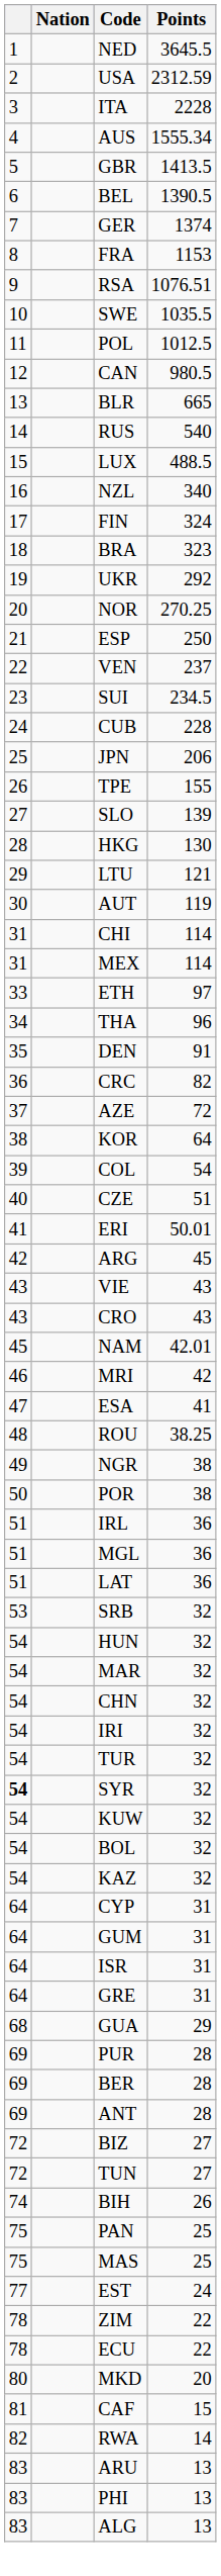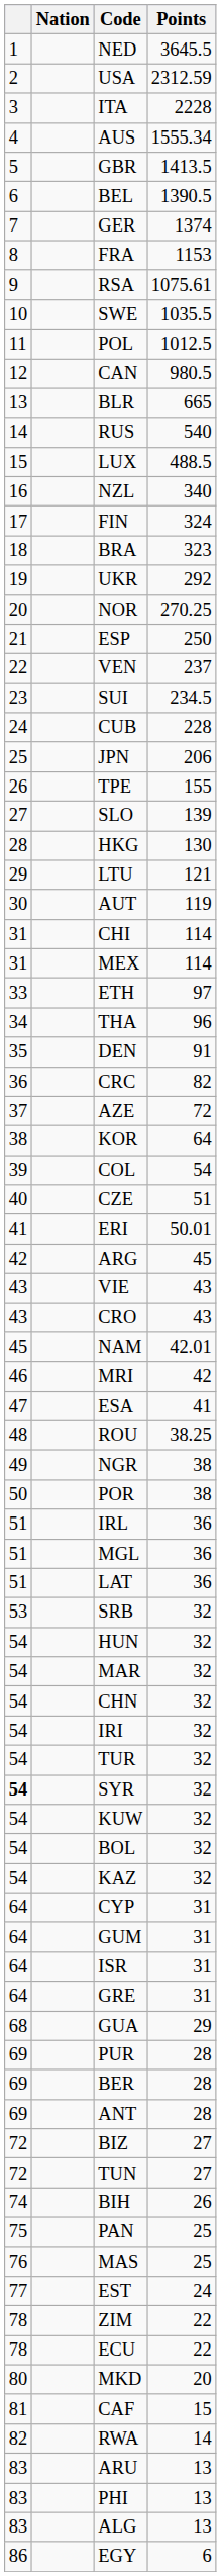RSA | Points: 1076.51 -> 1075.61
MAS | column 1: 75 -> 76
+ row: 86 | EGY | 6
